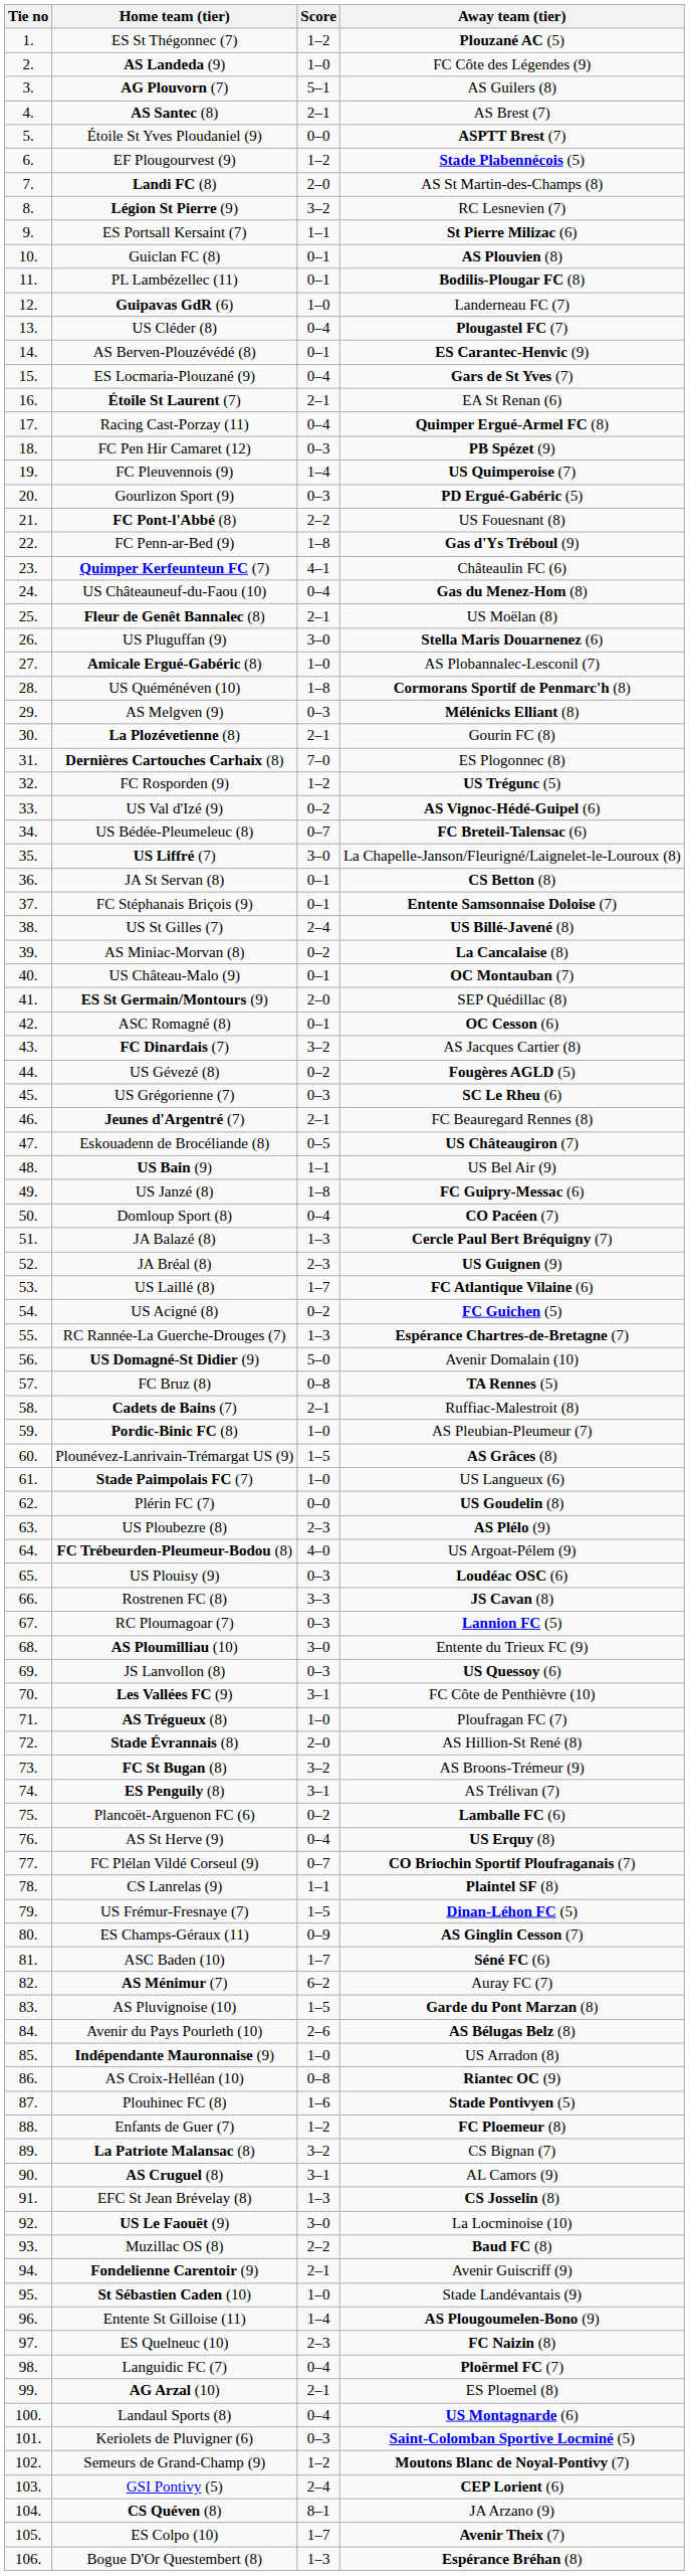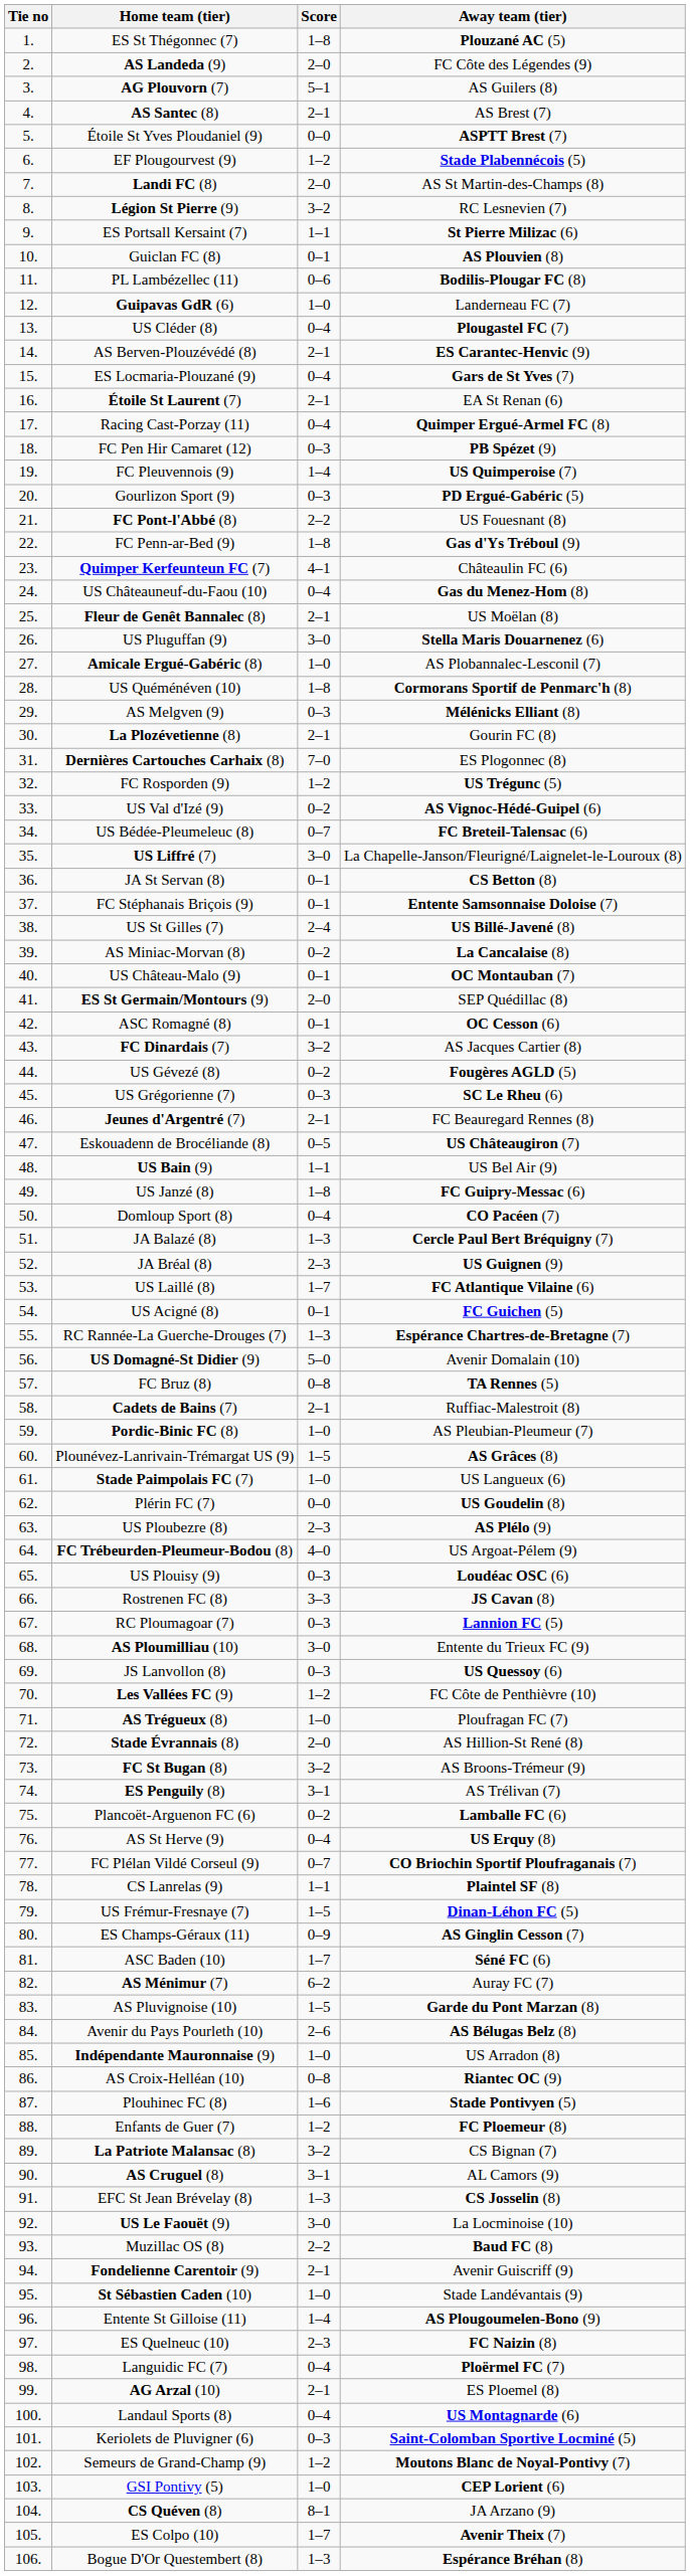ES St Thégonnec (7) | Score: 1–2 -> 1–8
AS Landeda (9) | Score: 1–0 -> 2–0
PL Lambézellec (11) | Score: 0–1 -> 0–6
AS Berven-Plouzévédé (8) | Score: 0–1 -> 2–1
US Acigné (8) | Score: 0–2 -> 0–1
Les Vallées FC (9) | Score: 3–1 -> 1–2
GSI Pontivy (5) | Score: 2–4 -> 1–0
